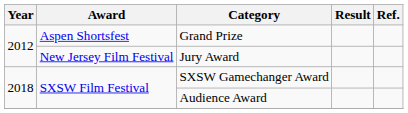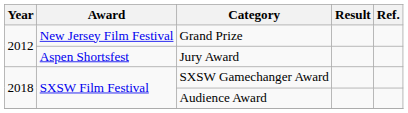Grand Prize | Award: Aspen Shortsfest -> New Jersey Film Festival
Jury Award | Award: New Jersey Film Festival -> Aspen Shortsfest
